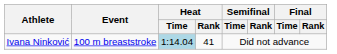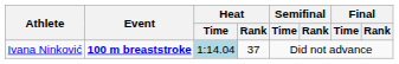Ivana Ninković | Event: normal -> bold
Ivana Ninković | Heat / Rank: 41 -> 37
